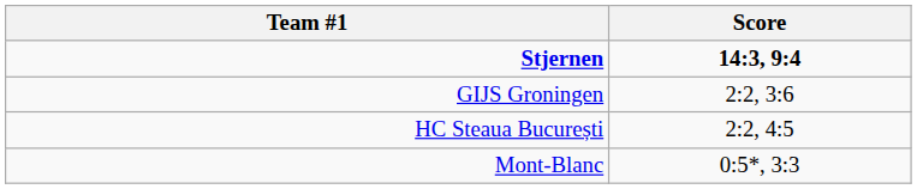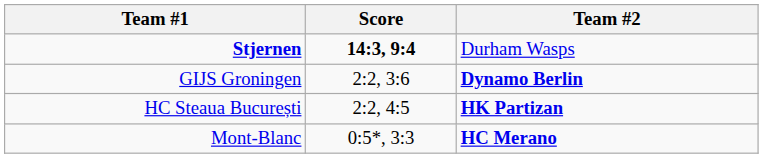+ column: Team #2 | Durham Wasps | Dynamo Berlin | HK Partizan | HC Merano
